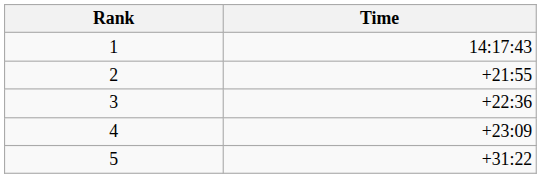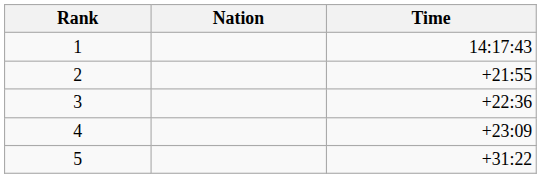+ column: Nation
